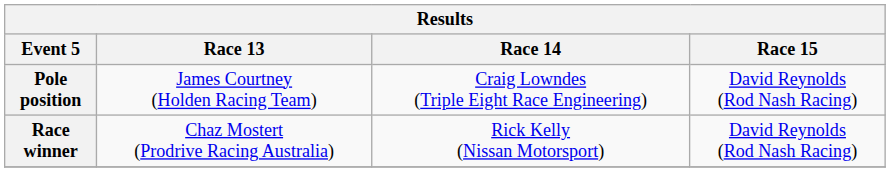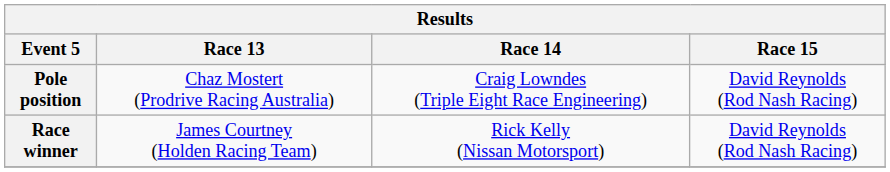Pole position | Race 13: James Courtney (Holden Racing Team) -> Chaz Mostert (Prodrive Racing Australia)
Race winner | Race 13: Chaz Mostert (Prodrive Racing Australia) -> James Courtney (Holden Racing Team)
